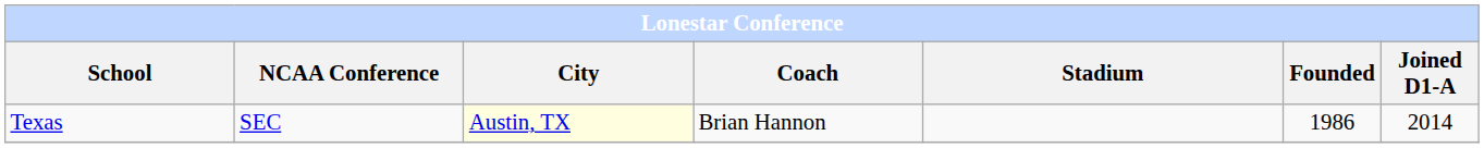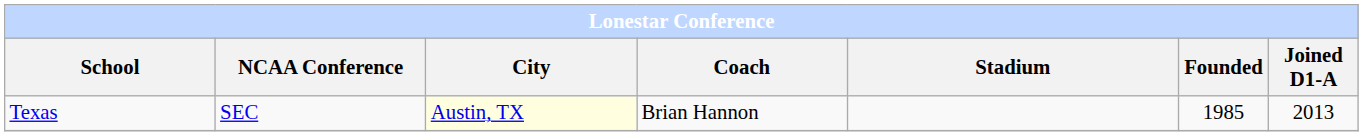Texas | Founded: 1986 -> 1985
Texas | Joined D1-A: 2014 -> 2013
